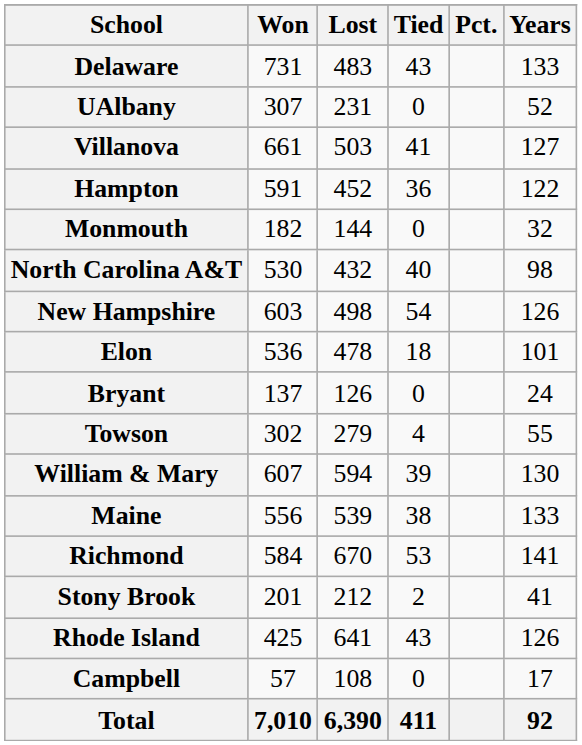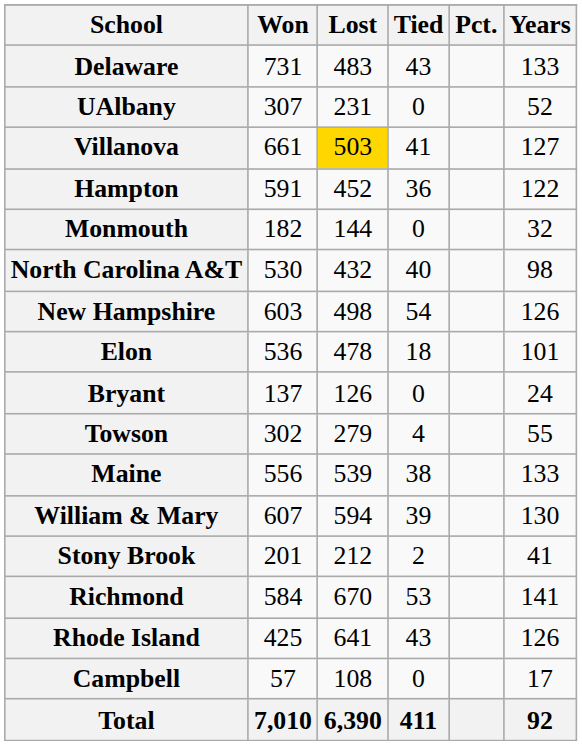Villanova | Lost: no background -> gold background
rows swapped: Maine <-> William & Mary
rows swapped: Stony Brook <-> Richmond
